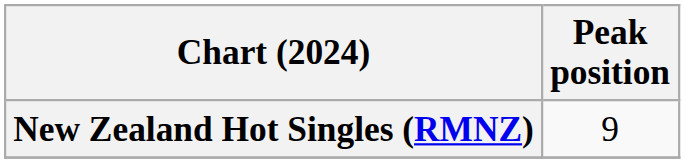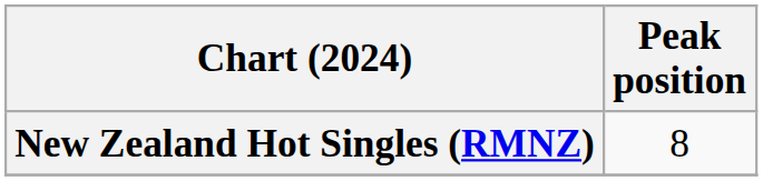New Zealand Hot Singles (RMNZ) | Peak position: 9 -> 8
